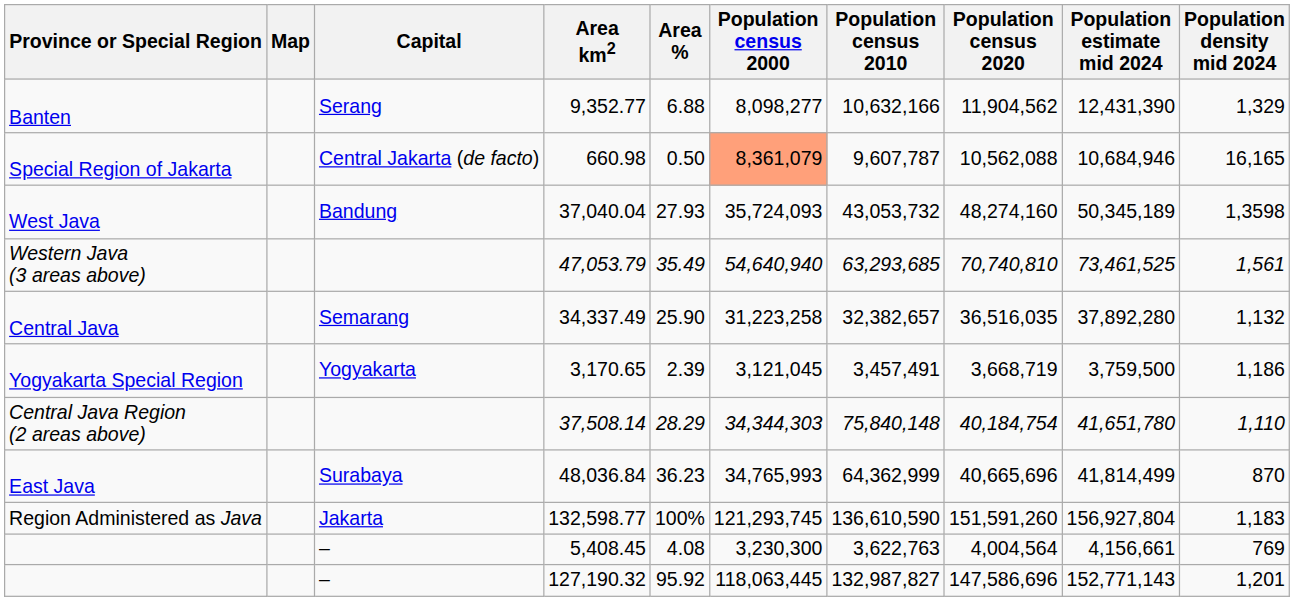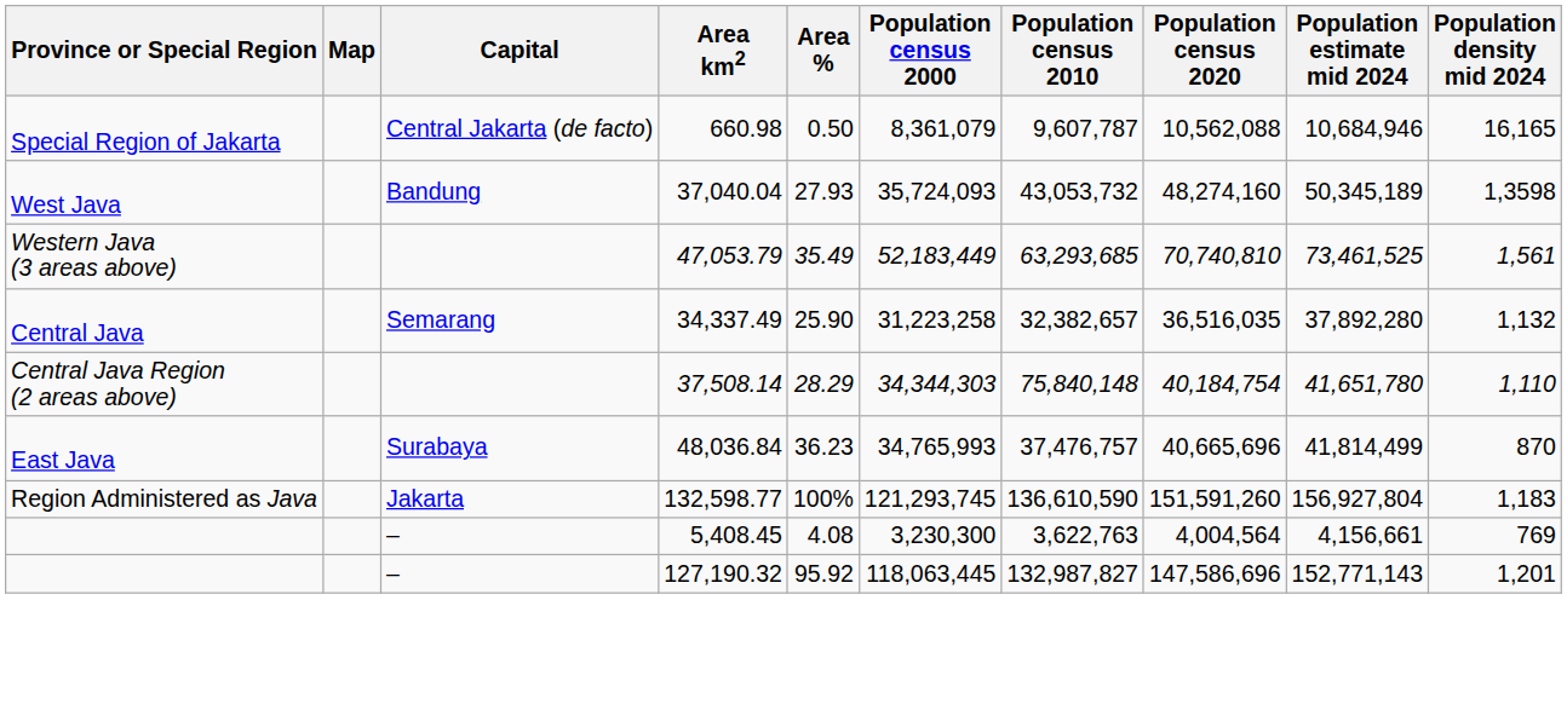- row: Banten | Serang | 9,352.77 | 6.88 | 8,098,277 | 10,632,166 | 11,904,562 | 12,431,390 | 1,329
Special Region of Jakarta | Population census 2000: lightsalmon background -> no background
Western Java (3 areas above) | Population census 2000: 54,640,940 -> 52,183,449
- row: Yogyakarta Special Region | Yogyakarta | 3,170.65 | 2.39 | 3,121,045 | 3,457,491 | 3,668,719 | 3,759,500 | 1,186
East Java | Population census 2010: 64,362,999 -> 37,476,757
